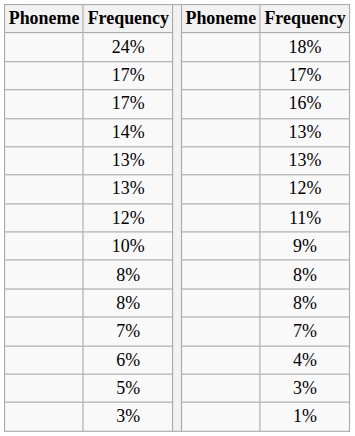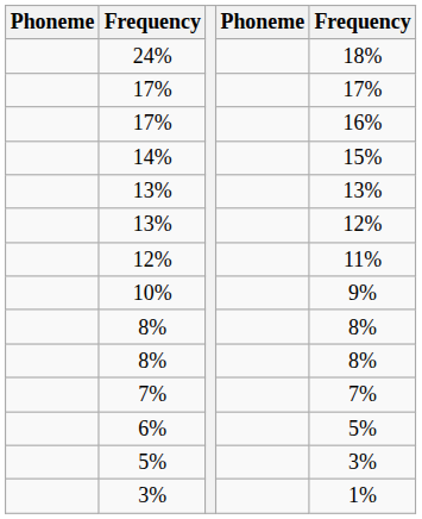14% | column 5: 13% -> 15%
6% | column 5: 4% -> 5%
